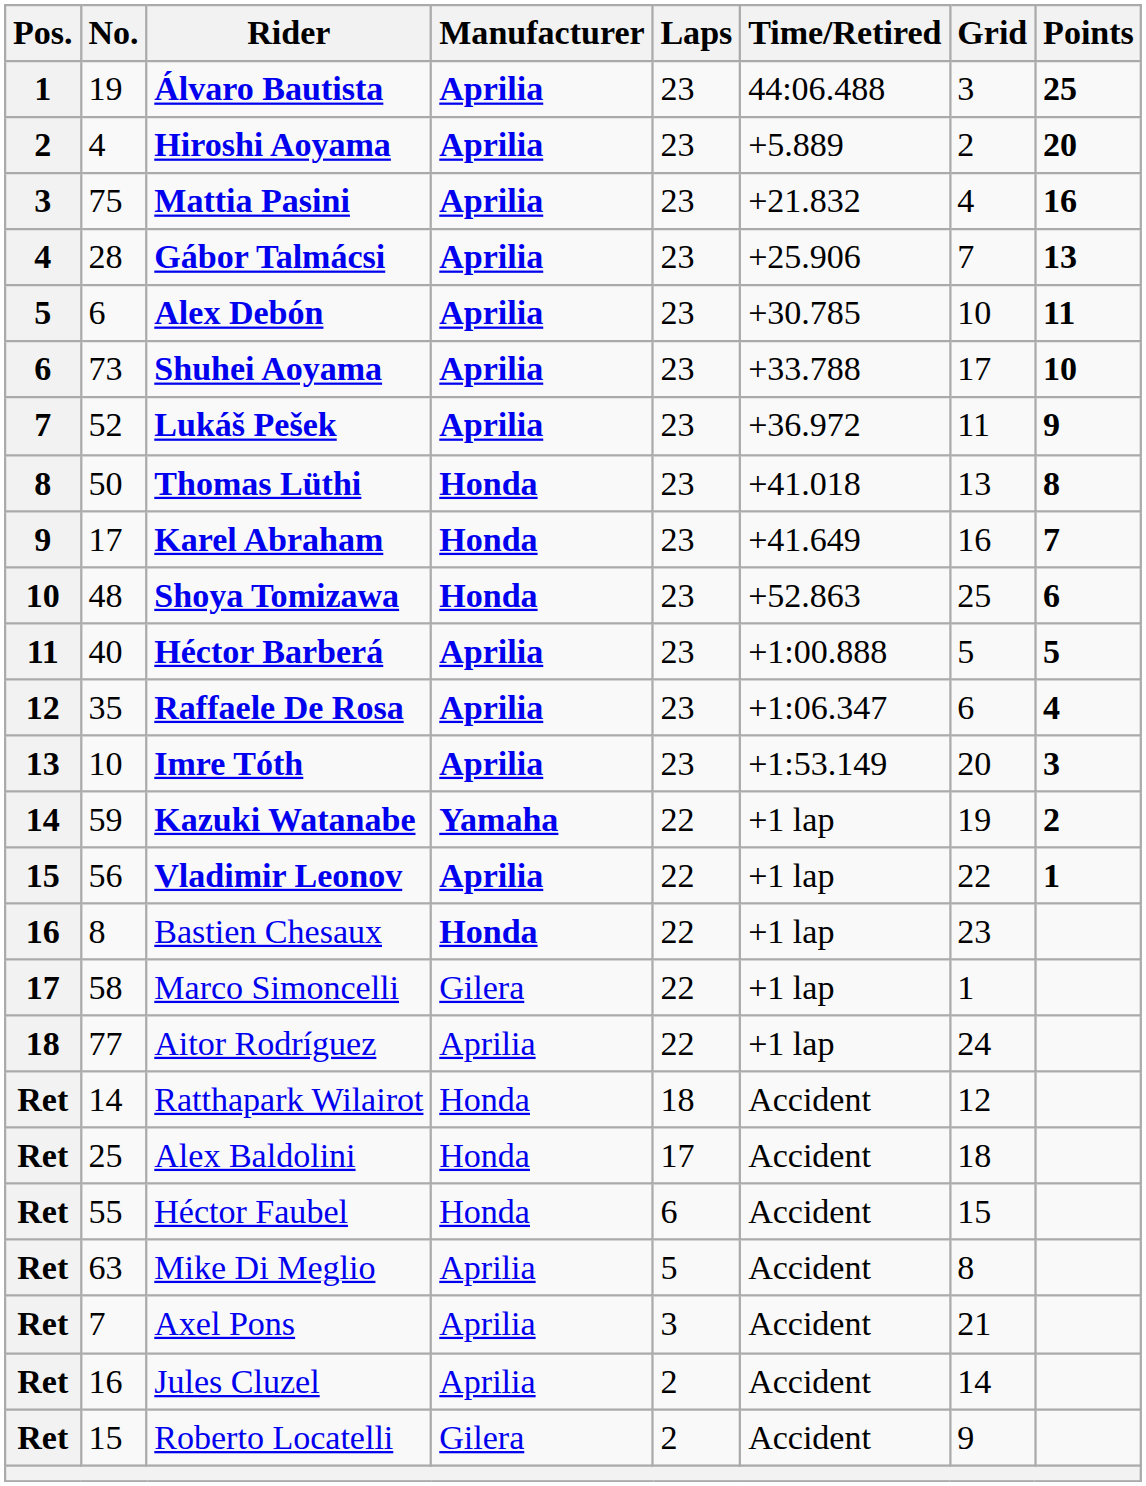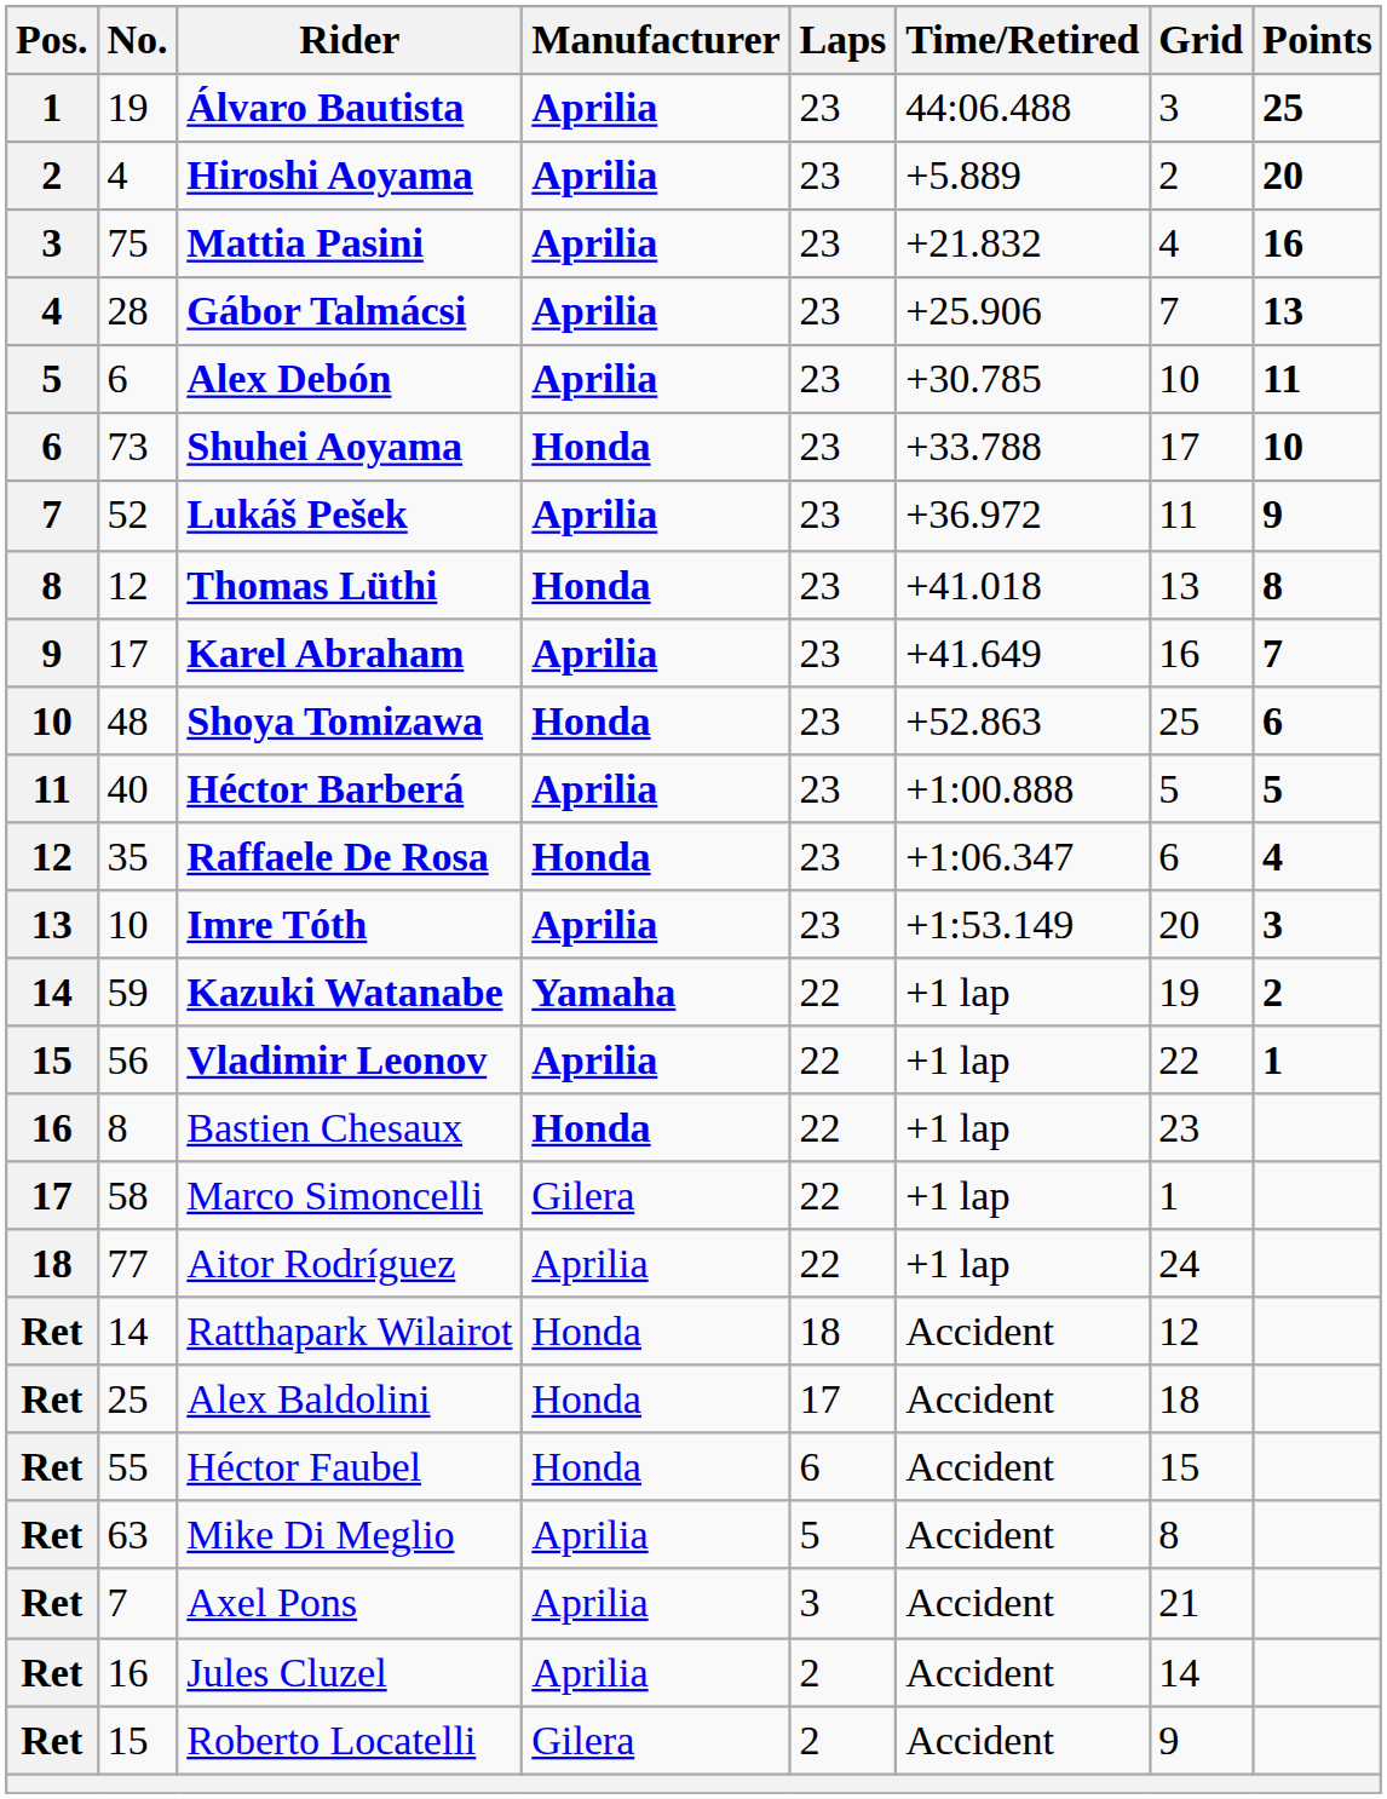Shuhei Aoyama | Manufacturer: Aprilia -> Honda
Thomas Lüthi | No.: 50 -> 12
Karel Abraham | Manufacturer: Honda -> Aprilia
Raffaele De Rosa | Manufacturer: Aprilia -> Honda
